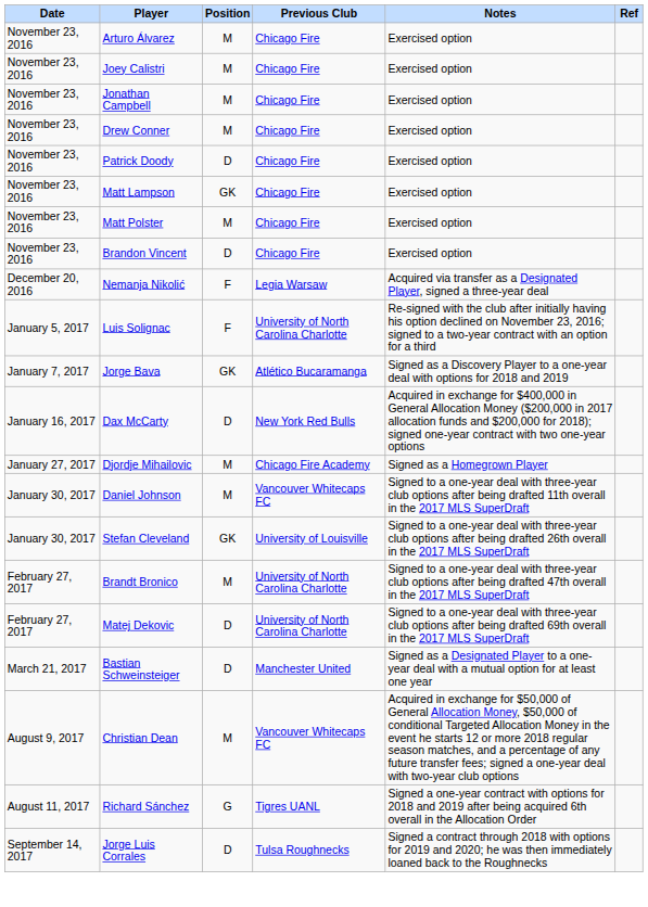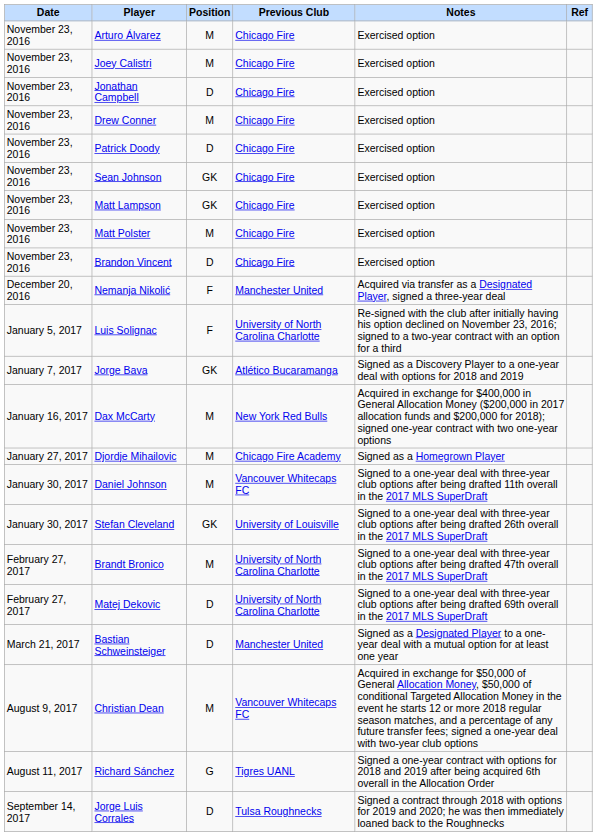Jonathan Campbell | Position: M -> D
+ row: November 23, 2016 | Sean Johnson | GK | Chicago Fire | Exercised option
Nemanja Nikolić | Previous Club: Legia Warsaw -> Manchester United
Dax McCarty | Position: D -> M
